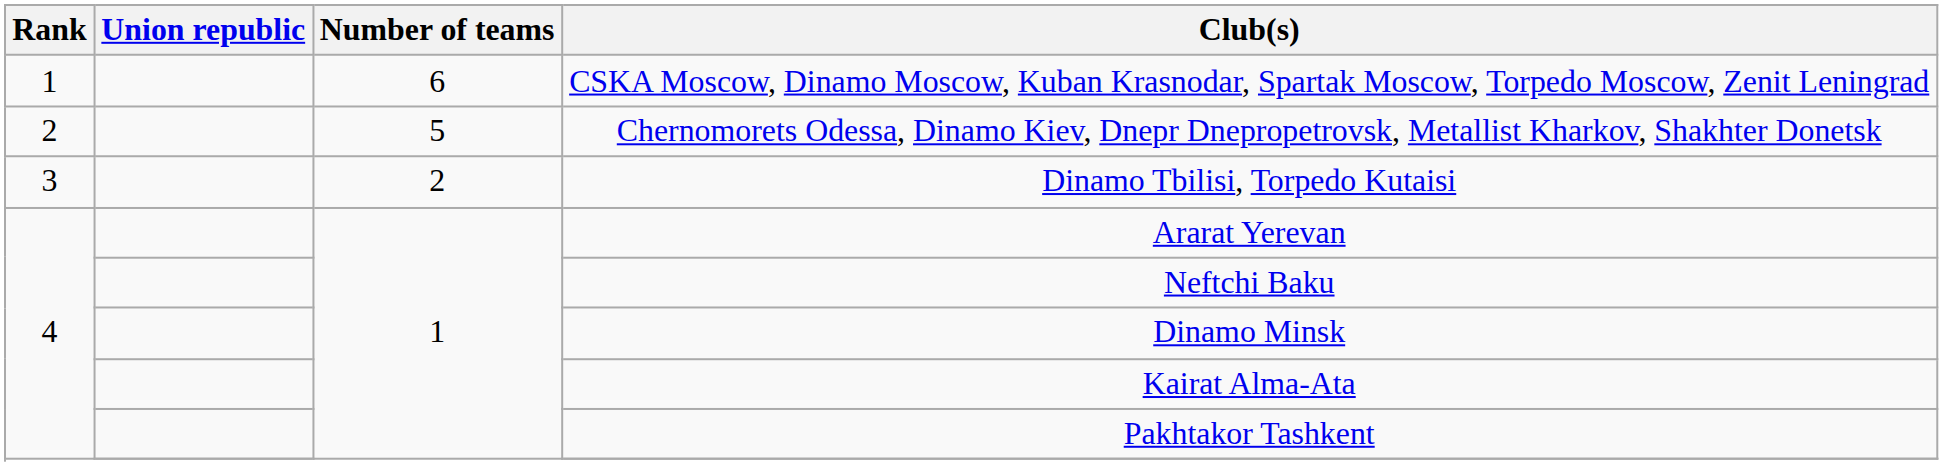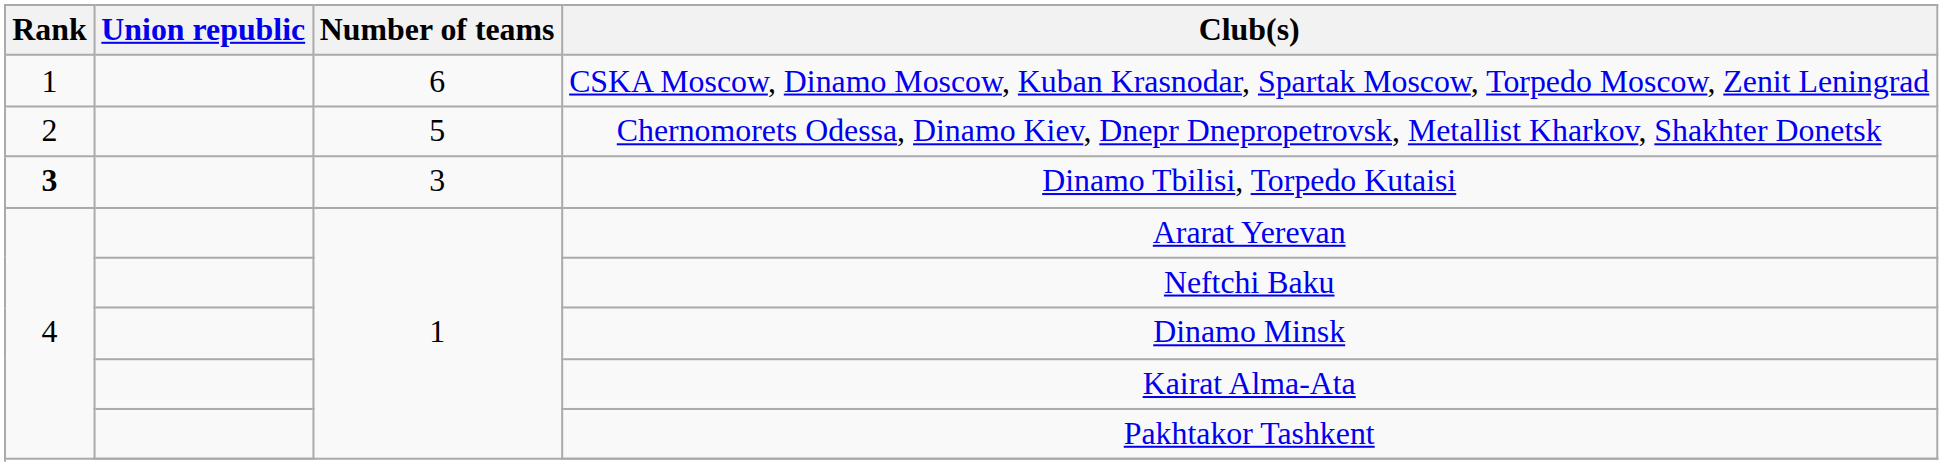Dinamo Tbilisi, Torpedo Kutaisi | Rank: normal -> bold
Dinamo Tbilisi, Torpedo Kutaisi | Number of teams: 2 -> 3
